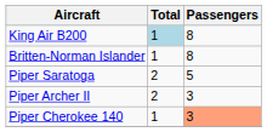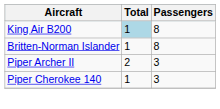- row: Piper Saratoga | 2 | 5
Piper Cherokee 140 | Passengers: lightsalmon background -> no background
